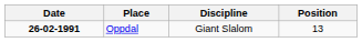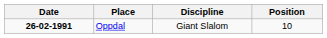Oppdal | Position: 13 -> 10
